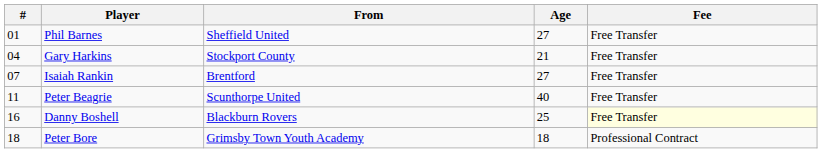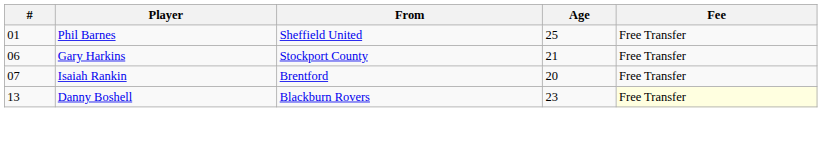Phil Barnes | Age: 27 -> 25
Gary Harkins | #: 04 -> 06
Isaiah Rankin | Age: 27 -> 20
- row: 11 | Peter Beagrie | Scunthorpe United | 40 | Free Transfer
Danny Boshell | #: 16 -> 13
Danny Boshell | Age: 25 -> 23
- row: 18 | Peter Bore | Grimsby Town Youth Academy | 18 | Professional Contract
